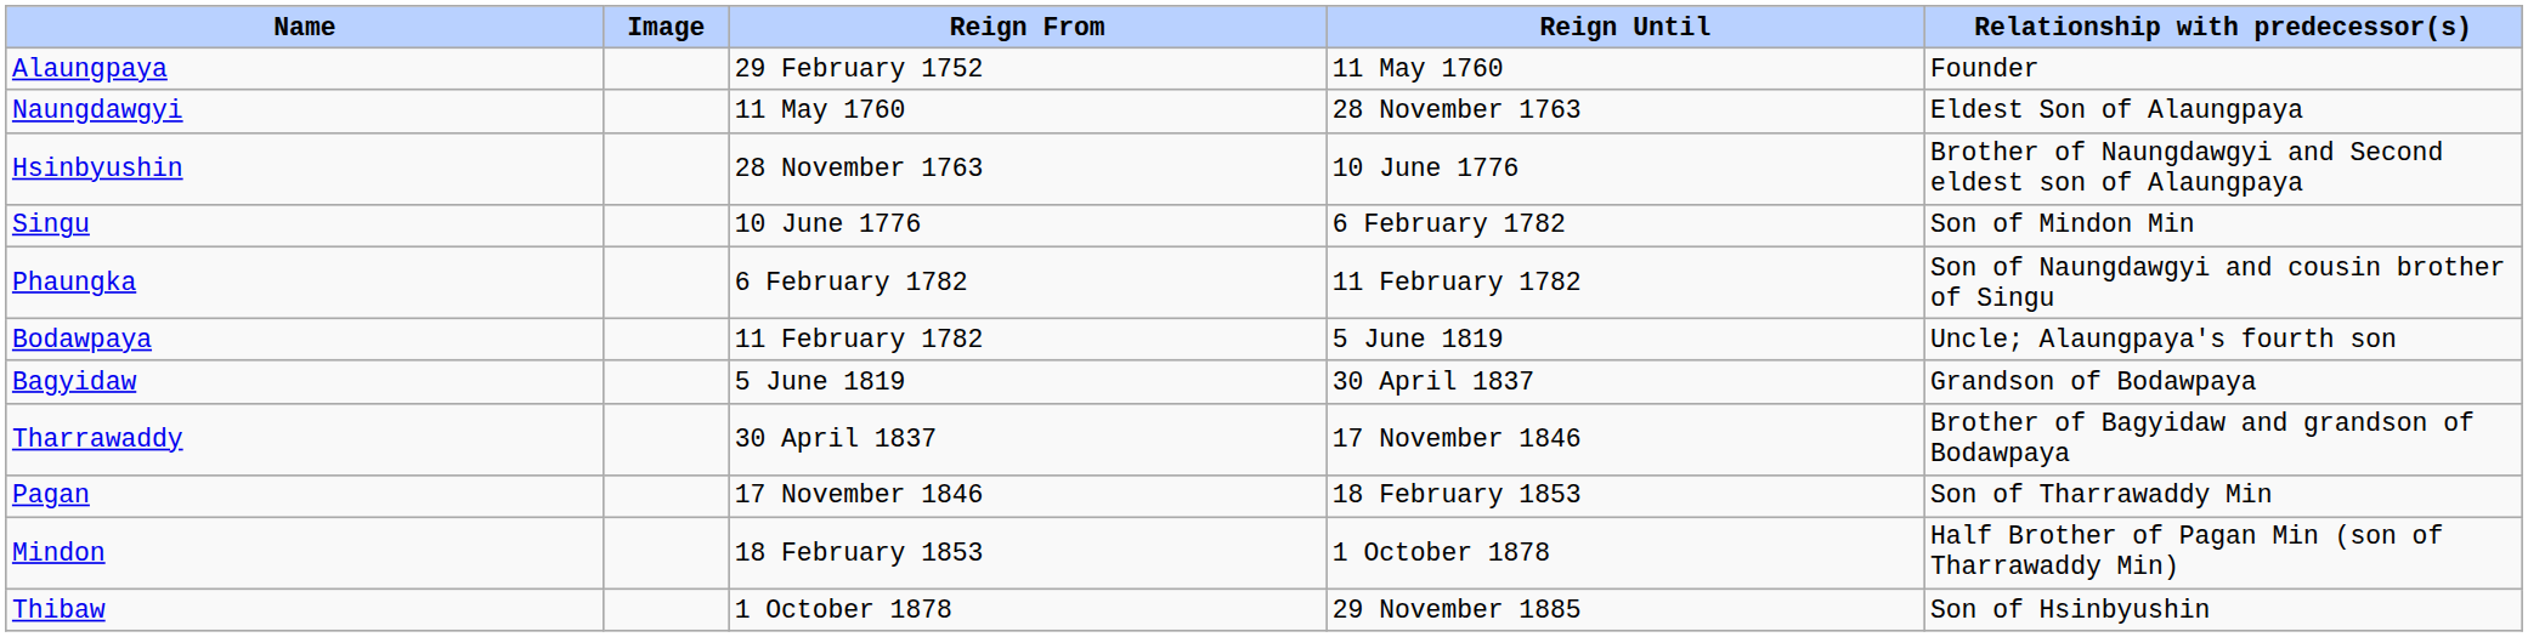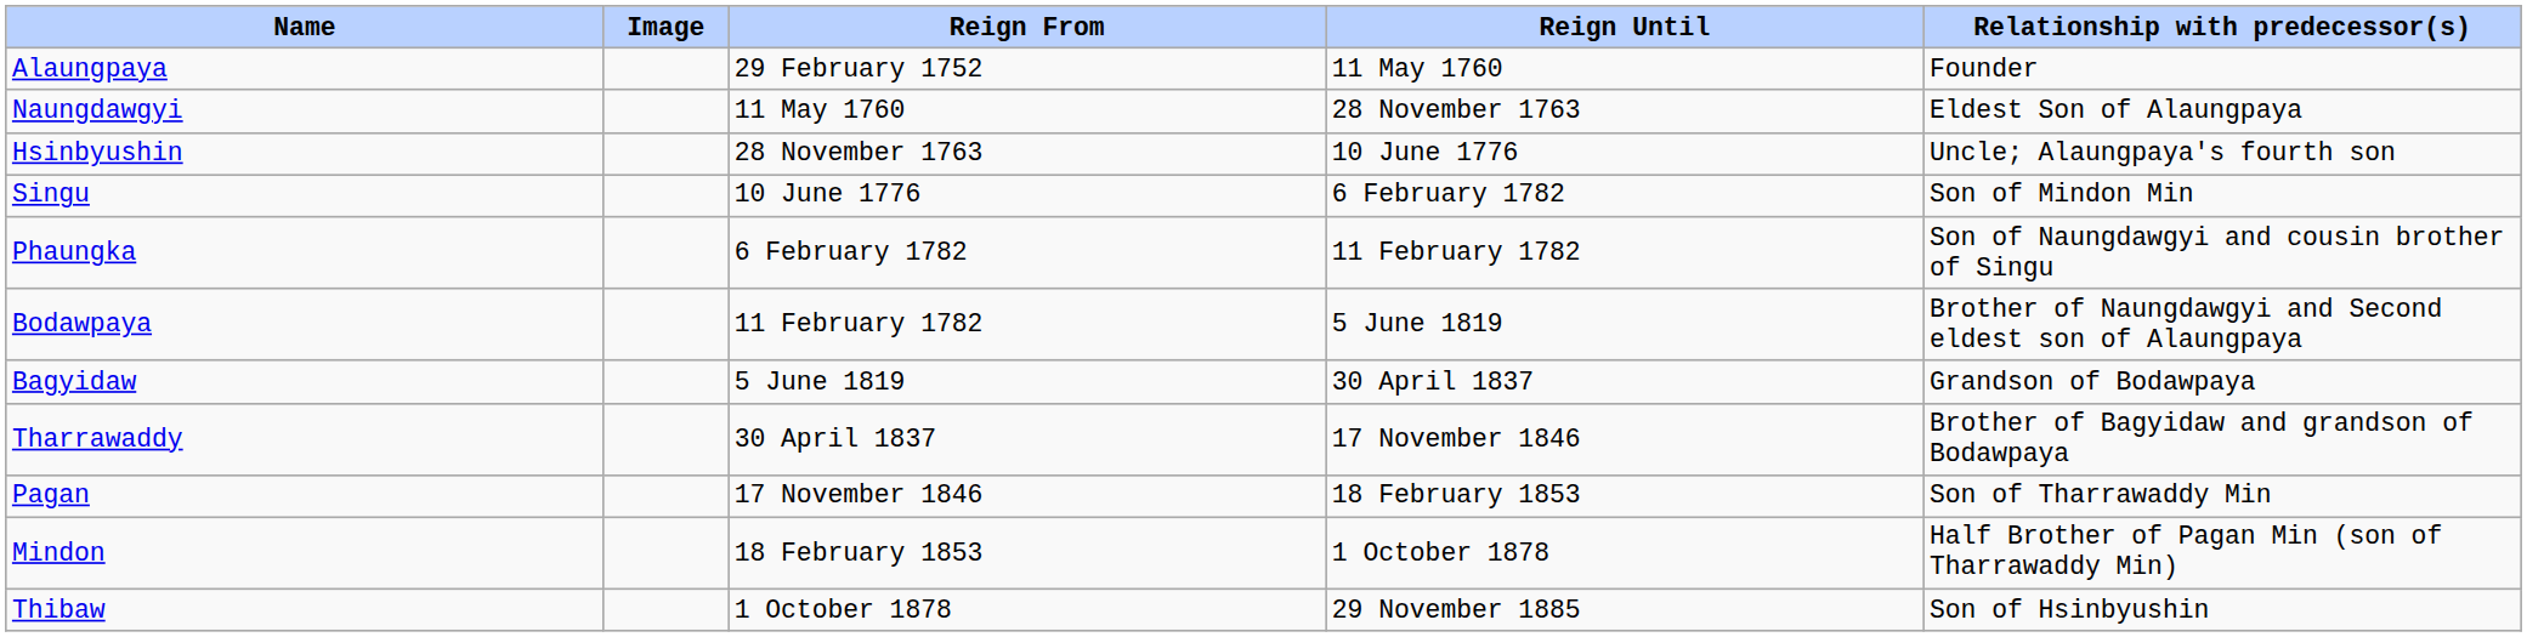Hsinbyushin | Relationship with predecessor(s): Brother of Naungdawgyi and Second eldest son of Alaungpaya -> Uncle; Alaungpaya's fourth son
Bodawpaya | Relationship with predecessor(s): Uncle; Alaungpaya's fourth son -> Brother of Naungdawgyi and Second eldest son of Alaungpaya
